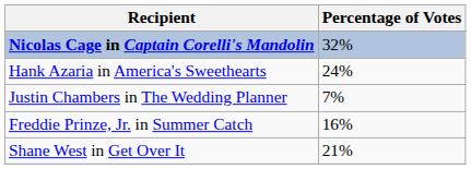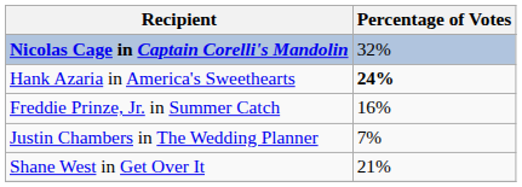Hank Azaria in America's Sweethearts | Percentage of Votes: normal -> bold
rows swapped: Justin Chambers in The Wedding Planner <-> Freddie Prinze, Jr. in Summer Catch
